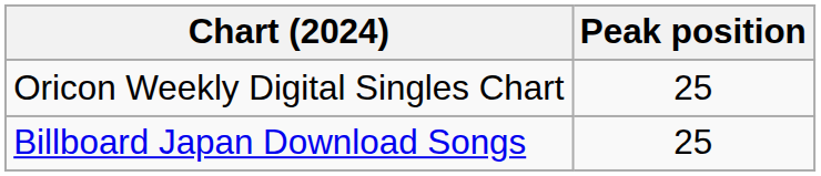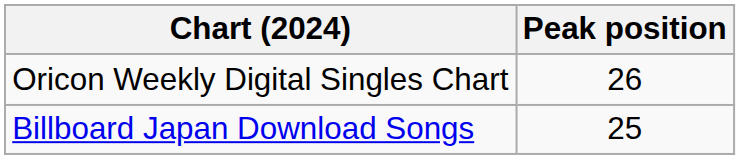Oricon Weekly Digital Singles Chart | Peak position: 25 -> 26
